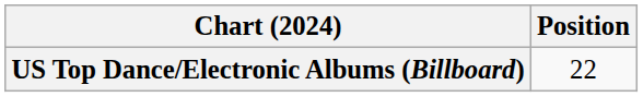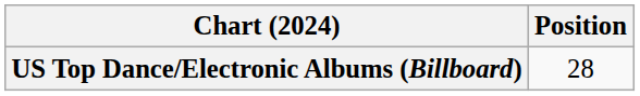US Top Dance/Electronic Albums (Billboard) | Position: 22 -> 28
